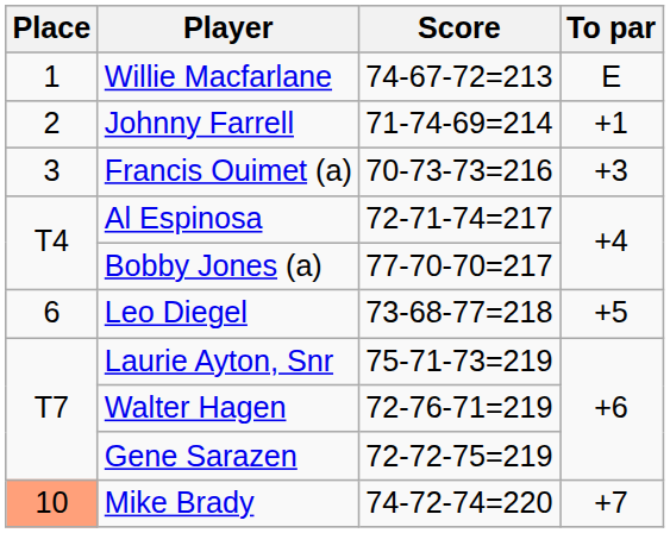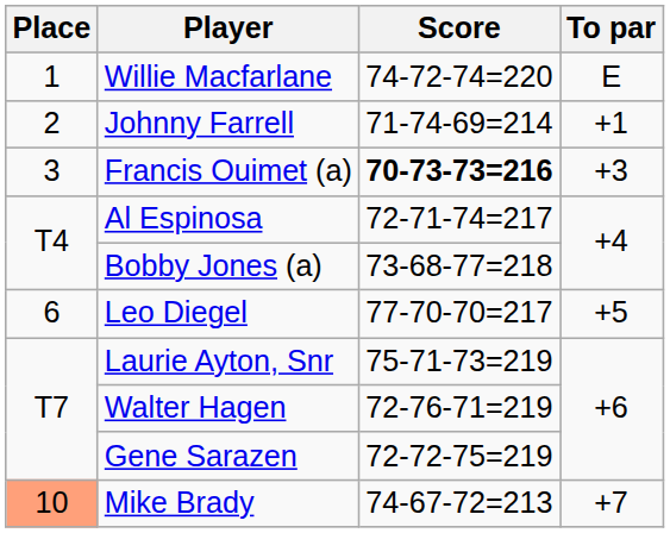Willie Macfarlane | Score: 74-67-72=213 -> 74-72-74=220
Francis Ouimet (a) | Score: normal -> bold
Bobby Jones (a) | Score: 77-70-70=217 -> 73-68-77=218
Leo Diegel | Score: 73-68-77=218 -> 77-70-70=217
Mike Brady | Score: 74-72-74=220 -> 74-67-72=213
